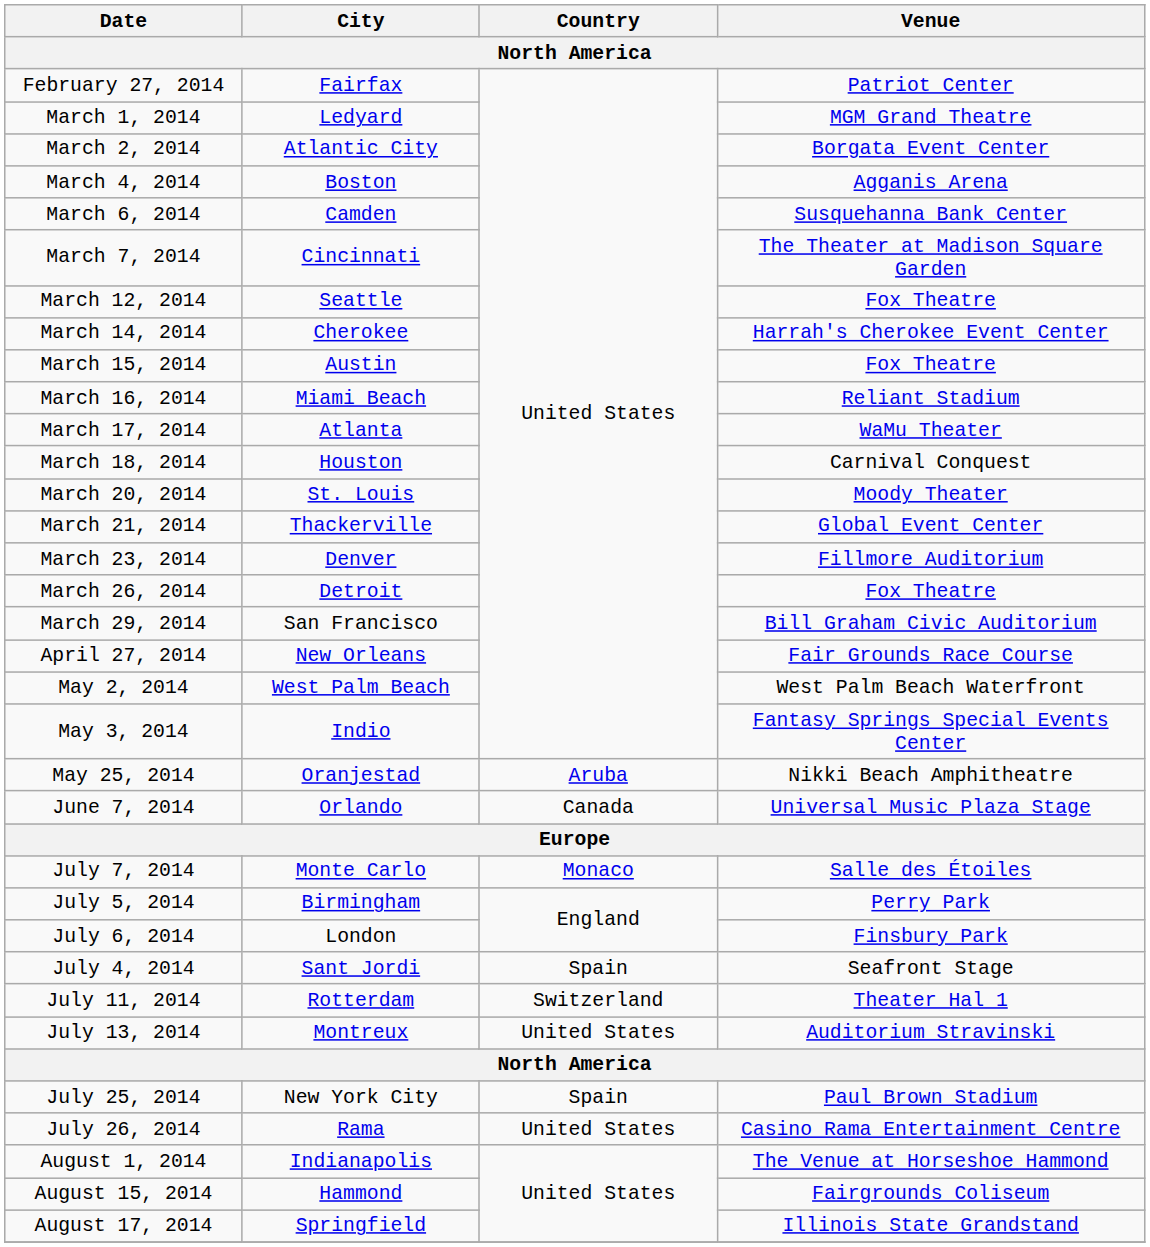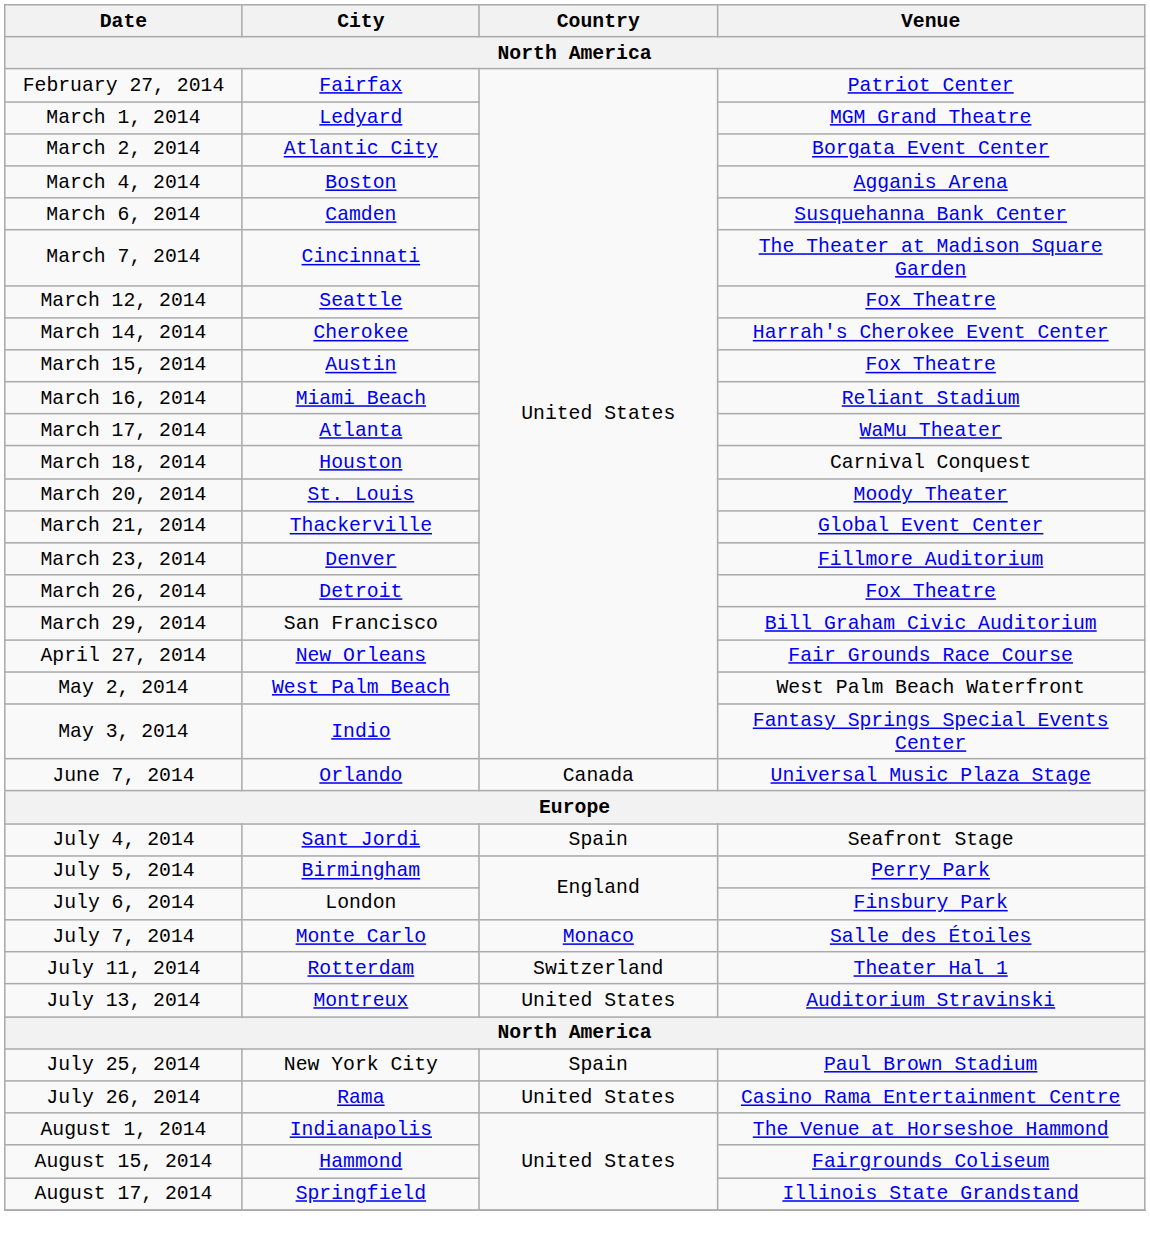- row: May 25, 2014 | Oranjestad | Aruba | Nikki Beach Amphitheatre
rows swapped: July 4, 2014 <-> July 7, 2014
